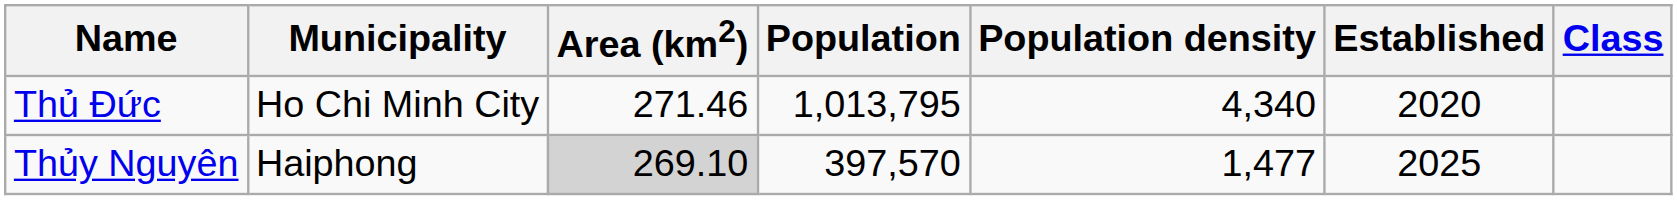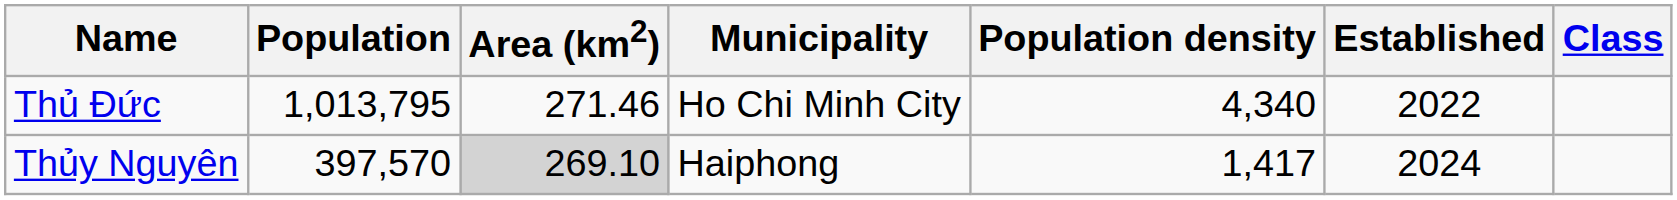columns swapped: Municipality <-> Population
Thủ Đức | Established: 2020 -> 2022
Thủy Nguyên | Population density: 1,477 -> 1,417
Thủy Nguyên | Established: 2025 -> 2024
